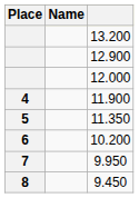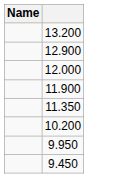- column: Place | 4 | 5 | 6 | 7 | 8
